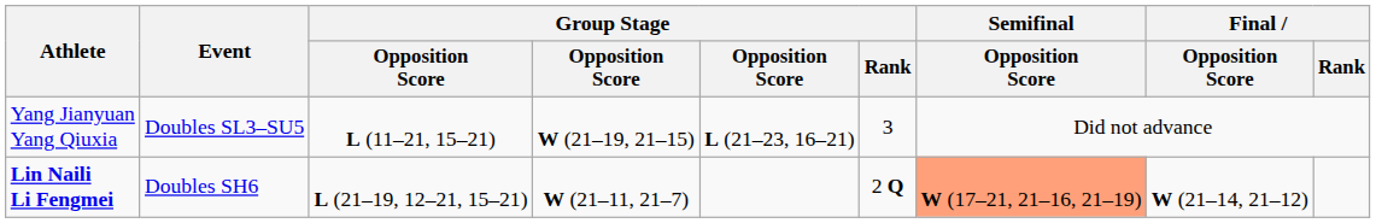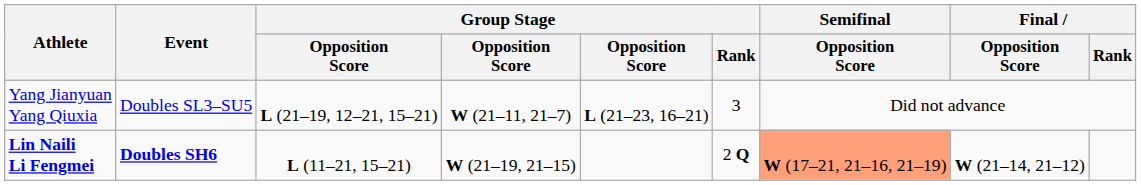Yang Jianyuan Yang Qiuxia | column 3: L (11–21, 15–21) -> L (21–19, 12–21, 15–21)
Yang Jianyuan Yang Qiuxia | column 4: W (21–19, 21–15) -> W (21–11, 21–7)
Lin Naili Li Fengmei | Event: normal -> bold
Lin Naili Li Fengmei | column 3: L (21–19, 12–21, 15–21) -> L (11–21, 15–21)
Lin Naili Li Fengmei | column 4: W (21–11, 21–7) -> W (21–19, 21–15)
